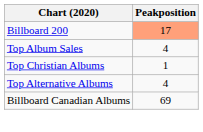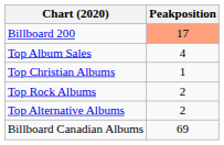+ row: Top Rock Albums | 2
Top Alternative Albums | Peakposition: 4 -> 2
